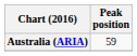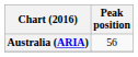Australia (ARIA) | Peak position: 59 -> 56
